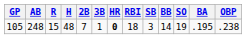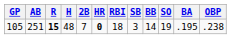- column: 3B | 1
105 | AB: 248 -> 251
105 | R: normal -> bold
